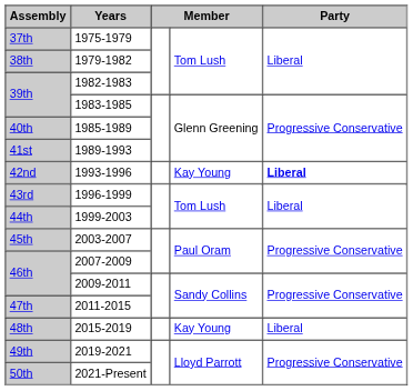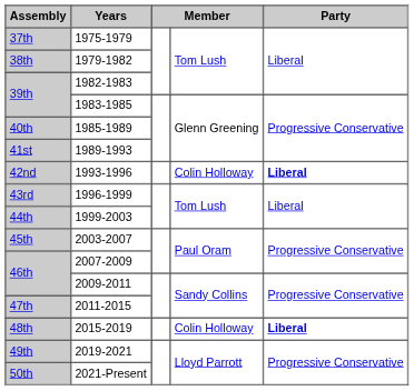1993-1996 | column 4: Kay Young -> Colin Holloway
2015-2019 | column 4: Kay Young -> Colin Holloway
2015-2019 | Party: normal -> bold
